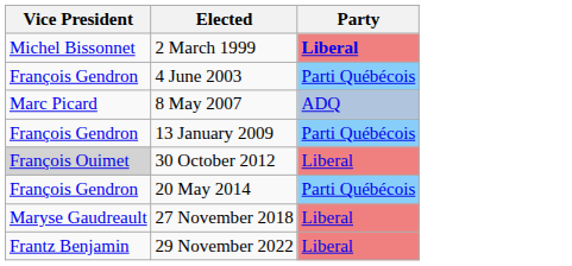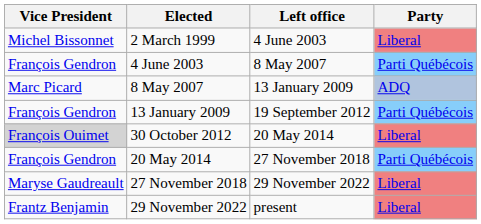+ column: Left office | 4 June 2003 | 8 May 2007 | 13 January 2009 | 19 September 2012 | 20 May 2014 | 27 November 2018 | 29 November 2022 | present
2 March 1999 | Party: bold -> normal
